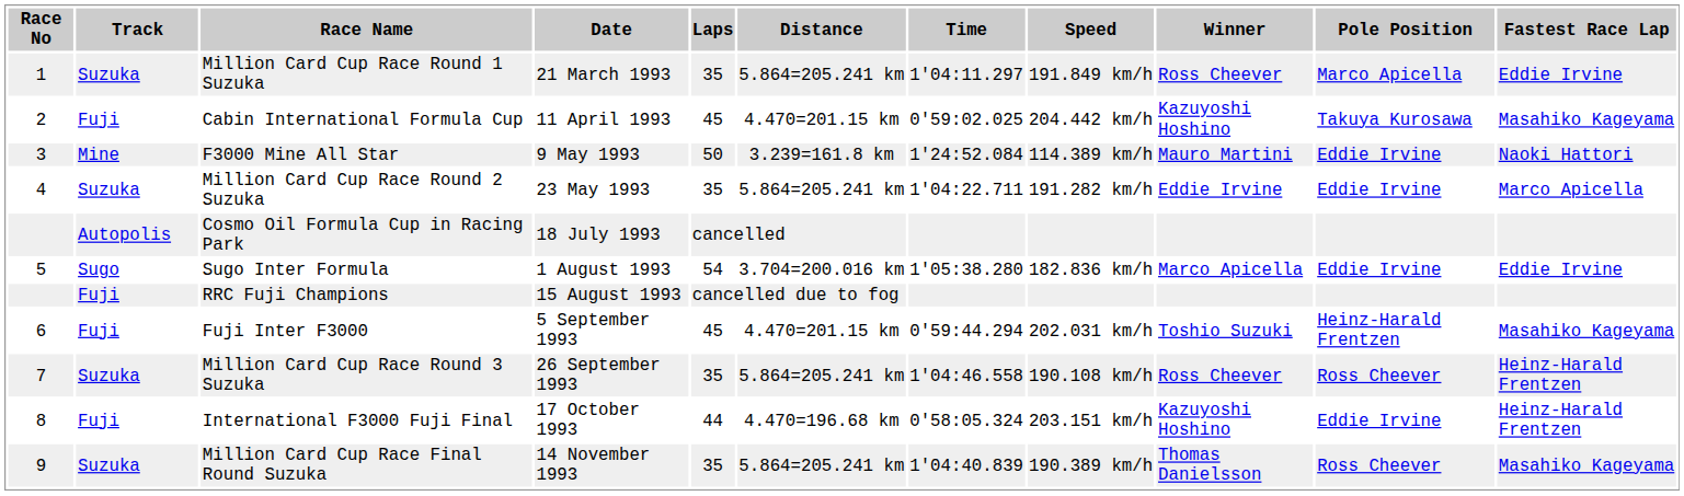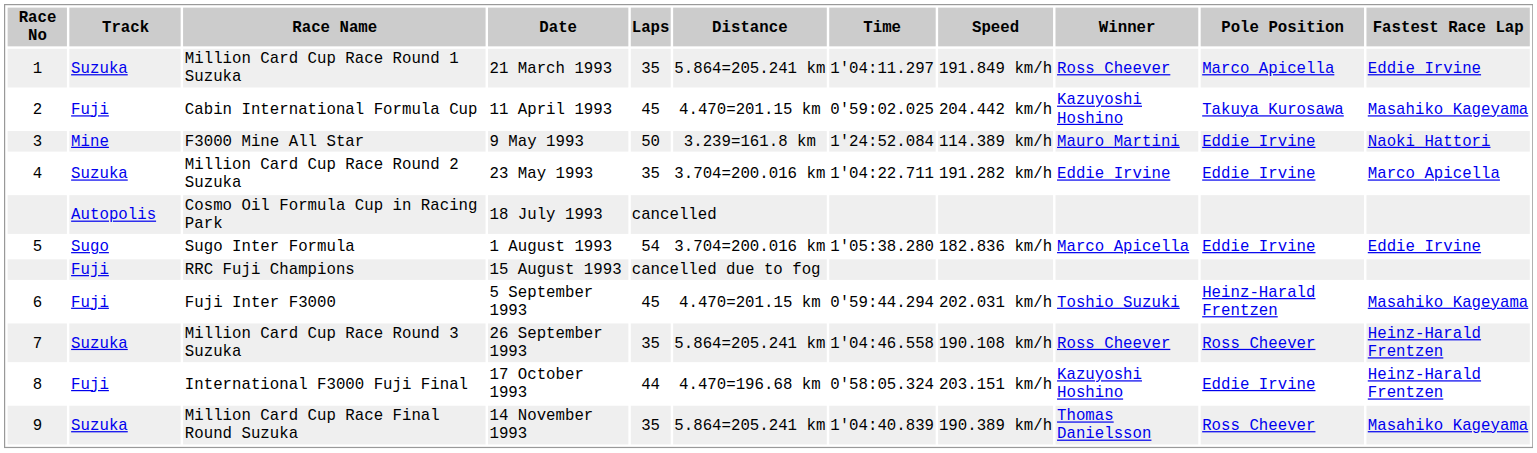Million Card Cup Race Round 2 Suzuka | Distance: 5.864=205.241 km -> 3.704=200.016 km
